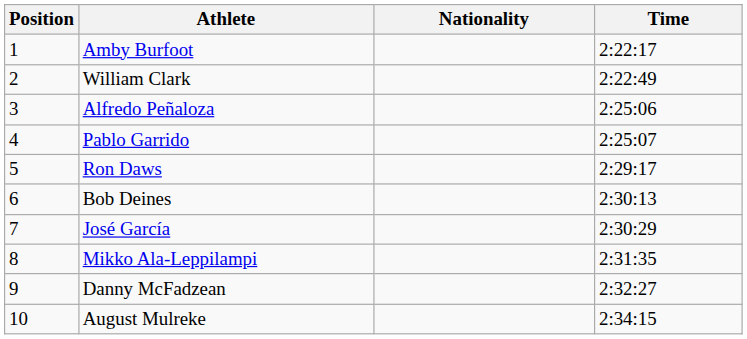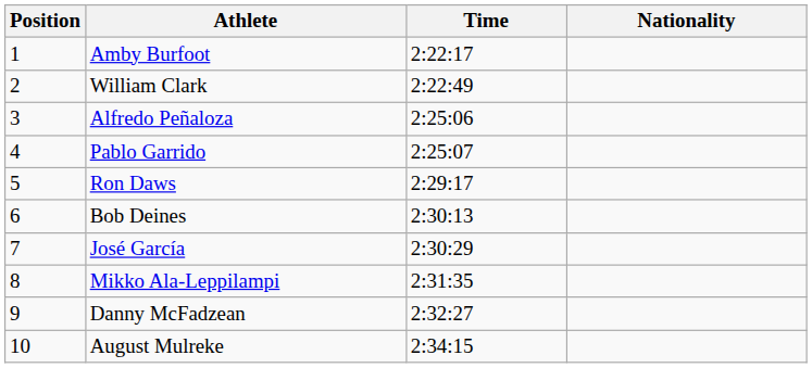columns swapped: Nationality <-> Time
